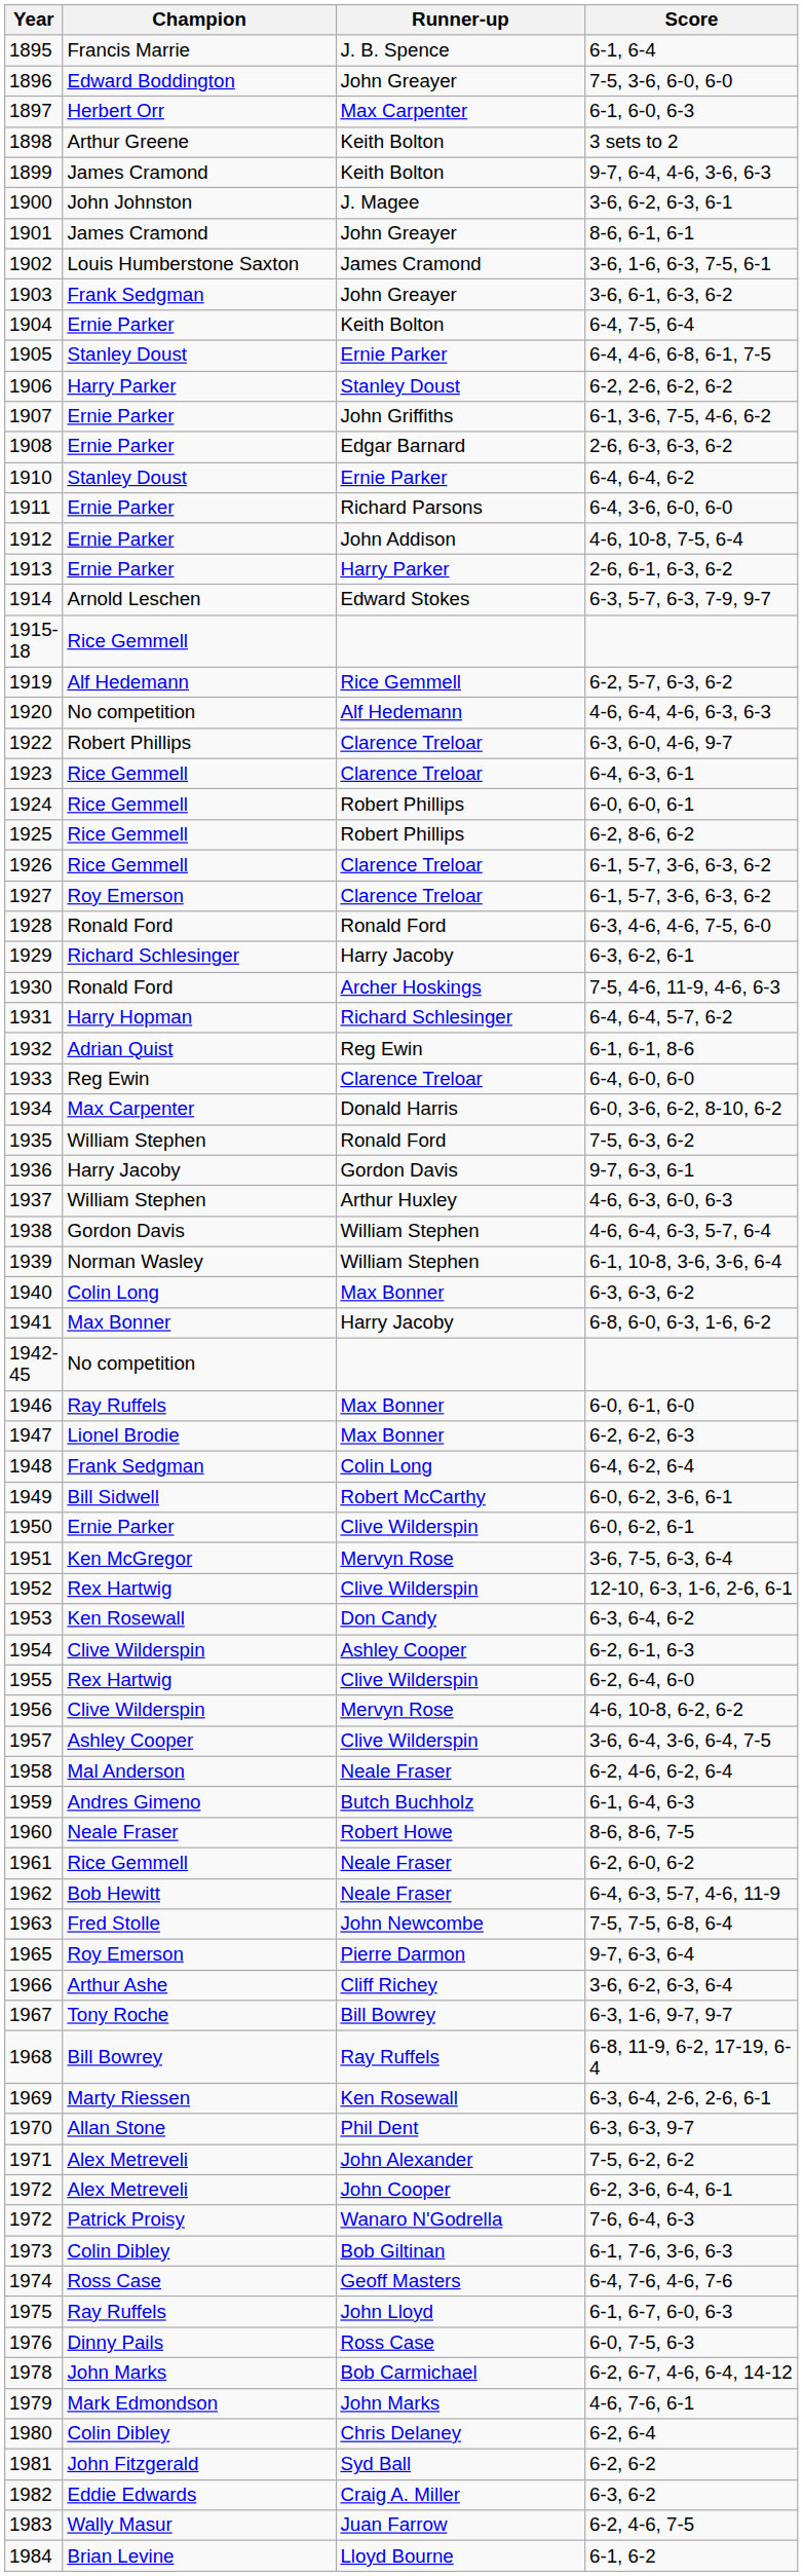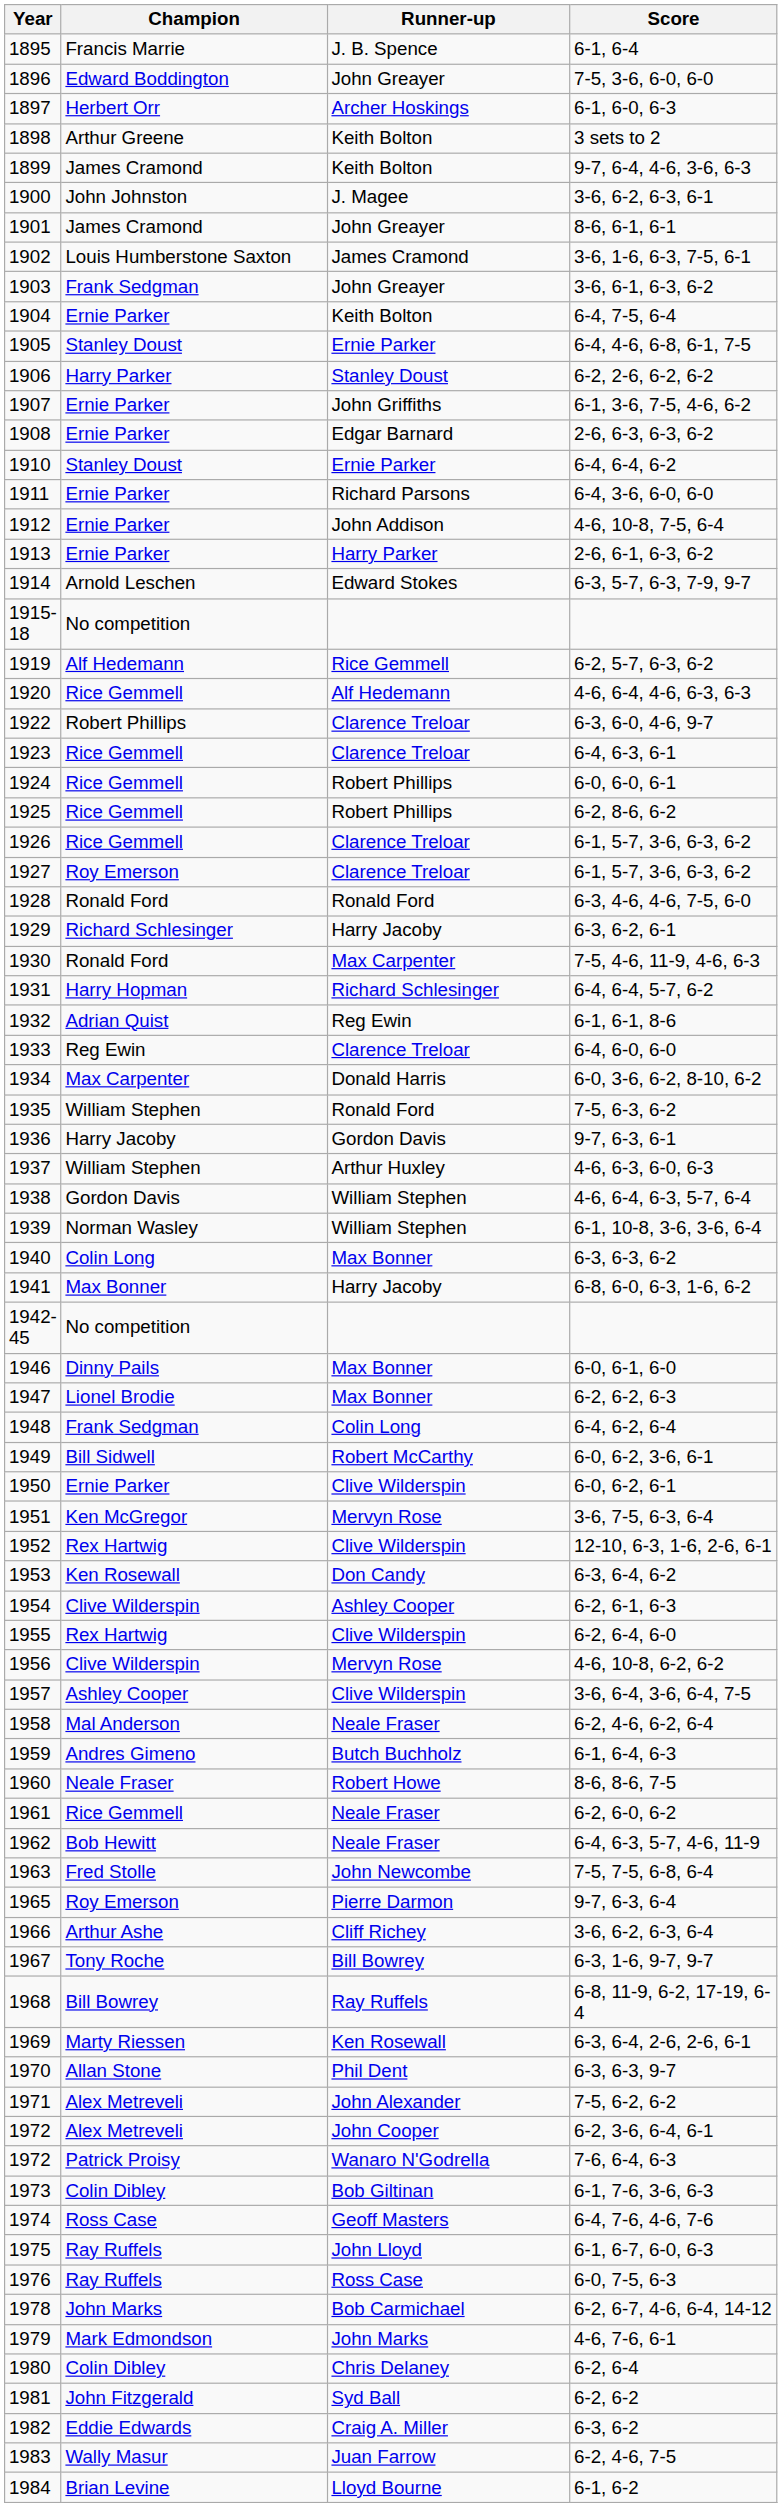1897 | Runner-up: Max Carpenter -> Archer Hoskings
1915-18 | Champion: Rice Gemmell -> No competition
1920 | Champion: No competition -> Rice Gemmell
1930 | Runner-up: Archer Hoskings -> Max Carpenter
1946 | Champion: Ray Ruffels -> Dinny Pails
1976 | Champion: Dinny Pails -> Ray Ruffels
